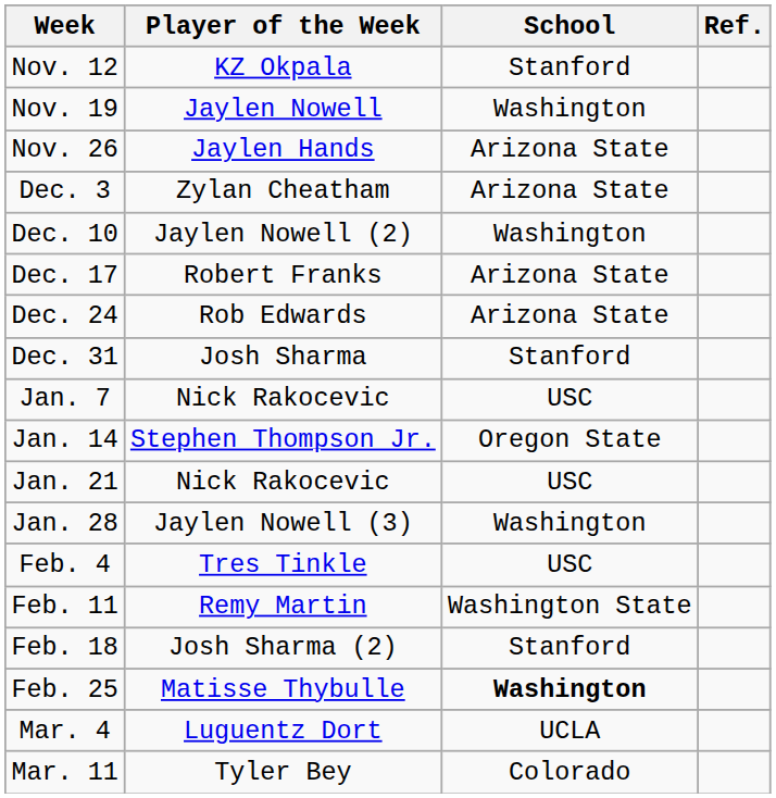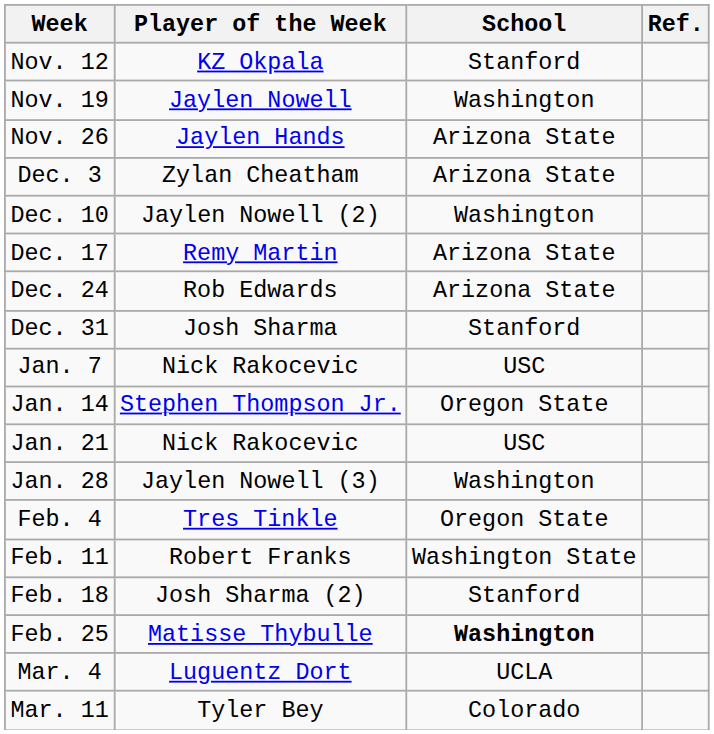Dec. 17 | Player of the Week: Robert Franks -> Remy Martin
Feb. 4 | School: USC -> Oregon State
Feb. 11 | Player of the Week: Remy Martin -> Robert Franks
